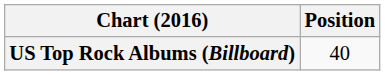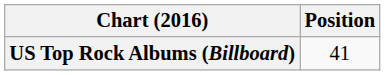US Top Rock Albums (Billboard) | Position: 40 -> 41
